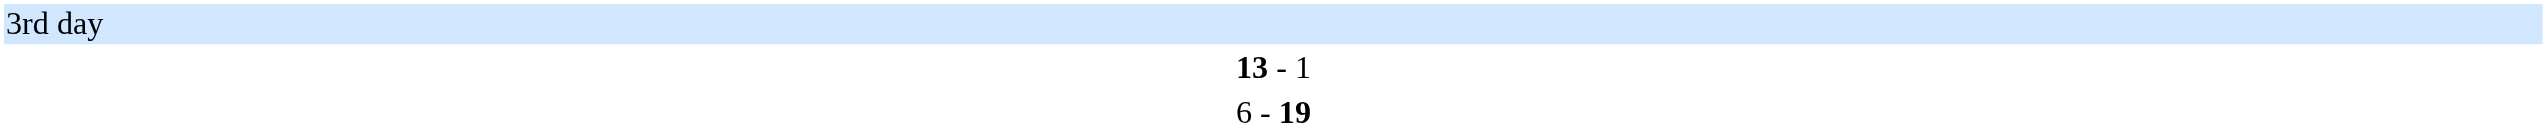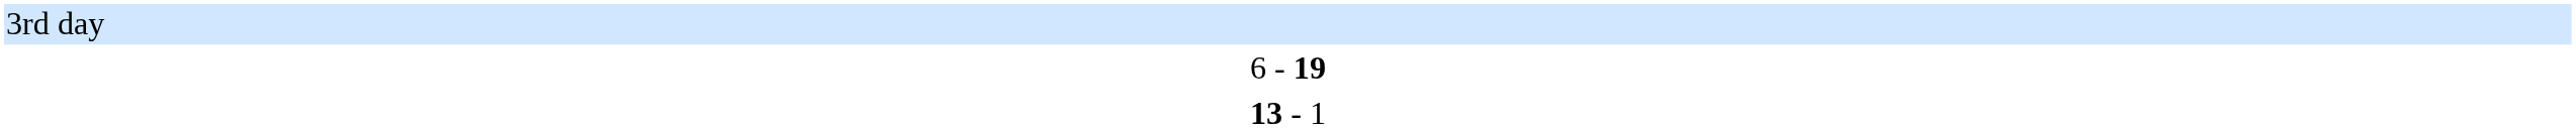rows swapped: 13 - 1 <-> 6 - 19
